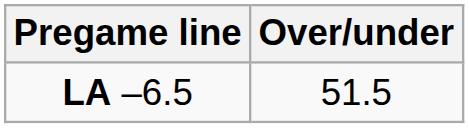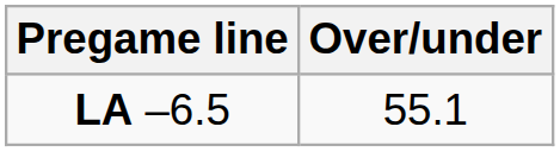LA –6.5 | Over/under: 51.5 -> 55.1
